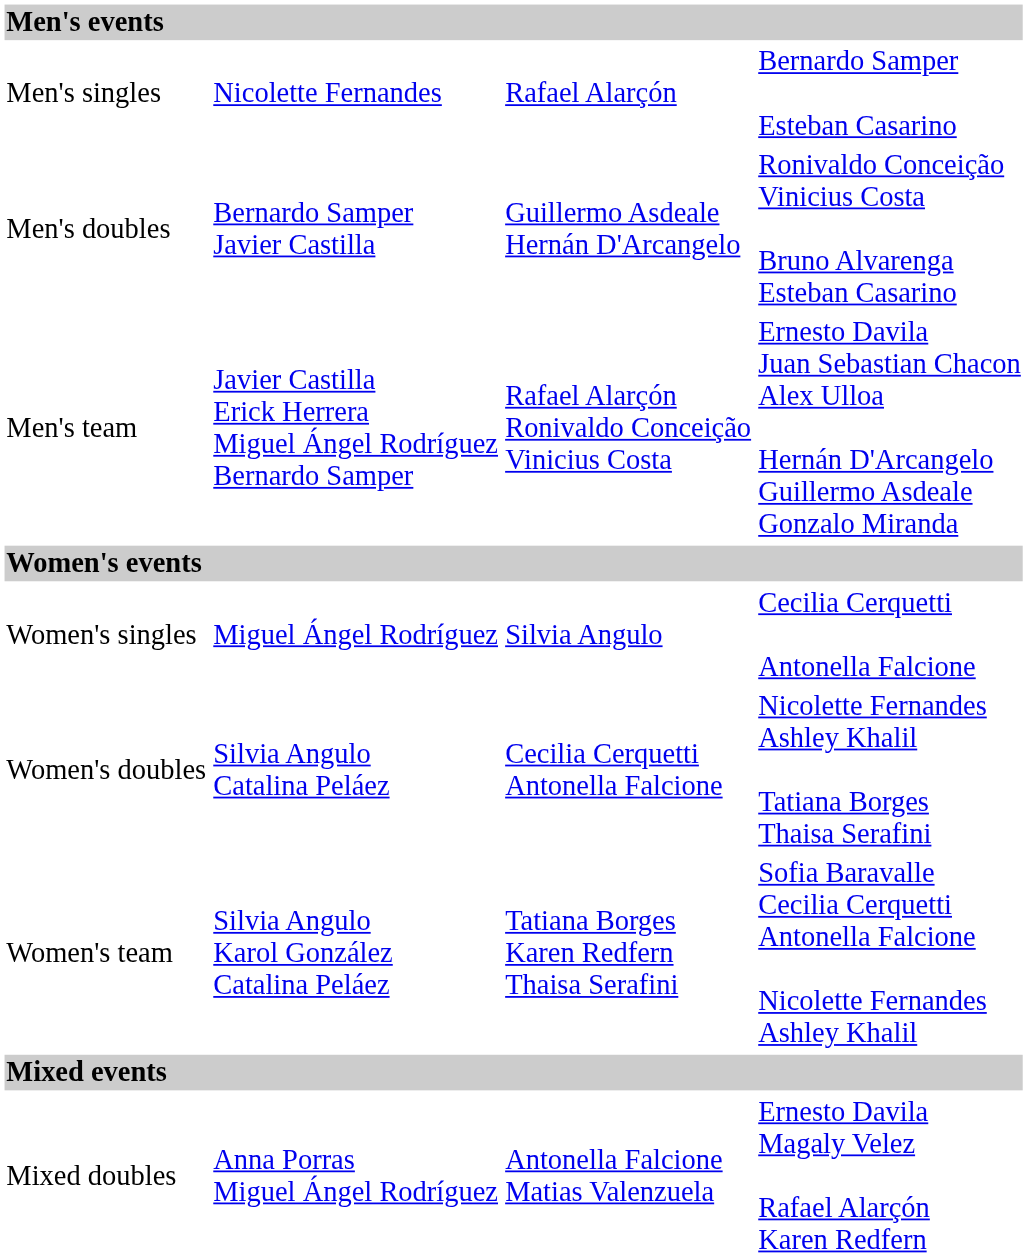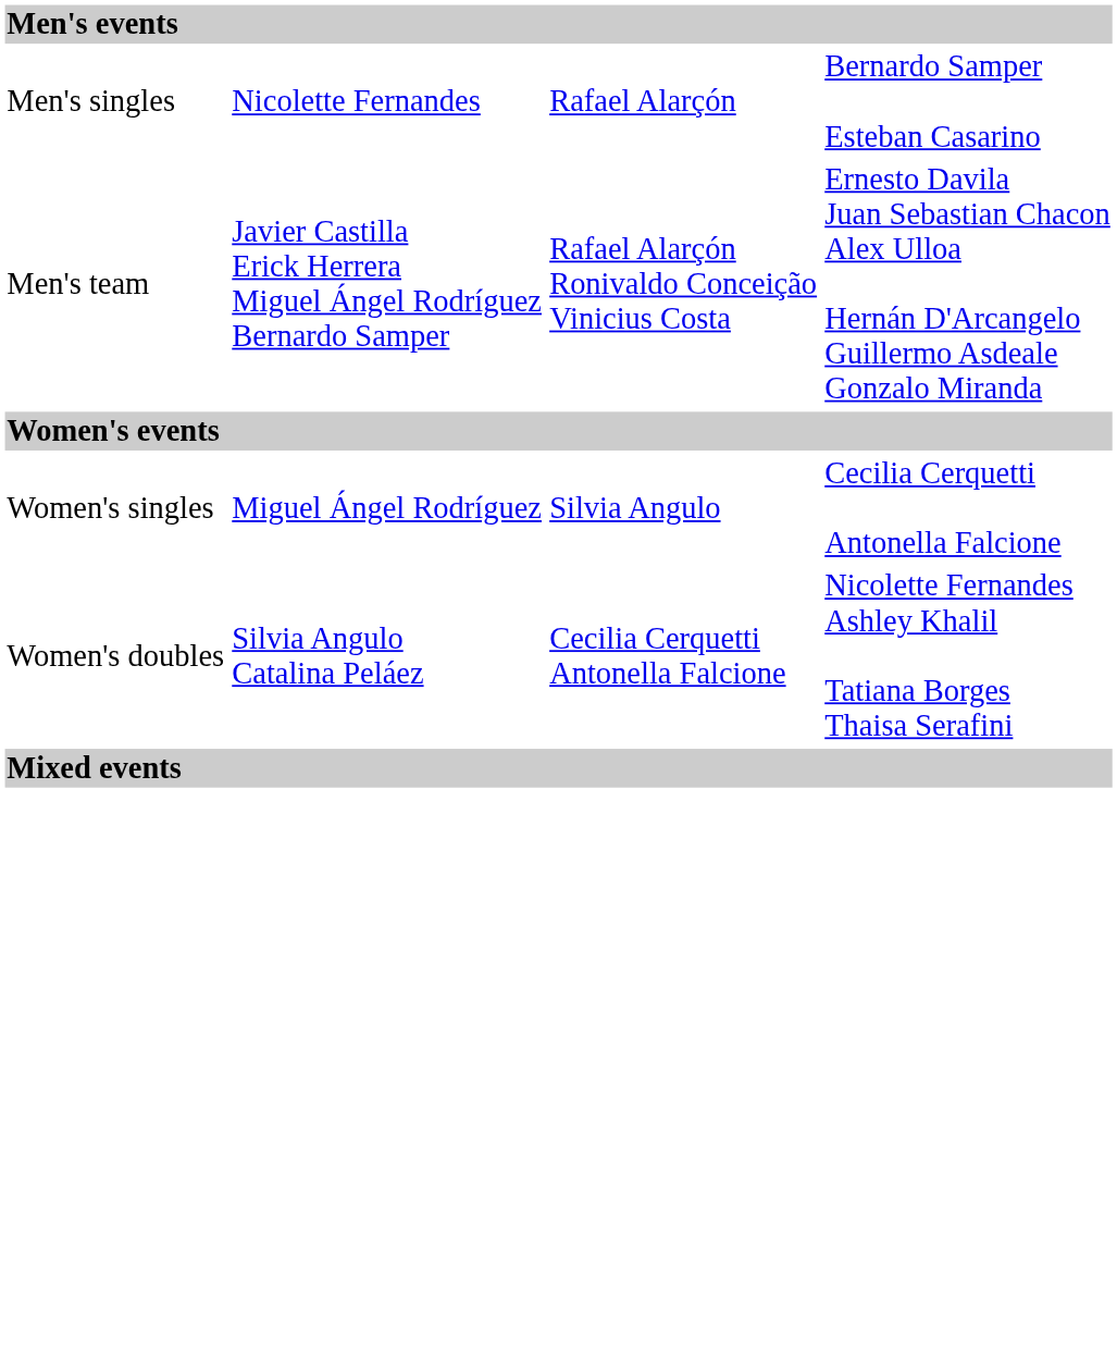- row: Men's doubles | Bernardo Samper Javier Castilla | Guillermo Asdeale Hernán D'Arcangelo | Ronivaldo Conceição Vinicius Costa Bruno Alvarenga Esteban Casarino
- row: Women's team | Silvia Angulo Karol González Catalina Peláez | Tatiana Borges Karen Redfern Thaisa Serafini | Sofia Baravalle Cecilia Cerquetti Antonella Falcione Nicolette Fernandes Ashley Khalil
- row: Mixed doubles | Anna Porras Miguel Ángel Rodríguez | Antonella Falcione Matias Valenzuela | Ernesto Davila Magaly Velez Rafael Alarçón Karen Redfern
